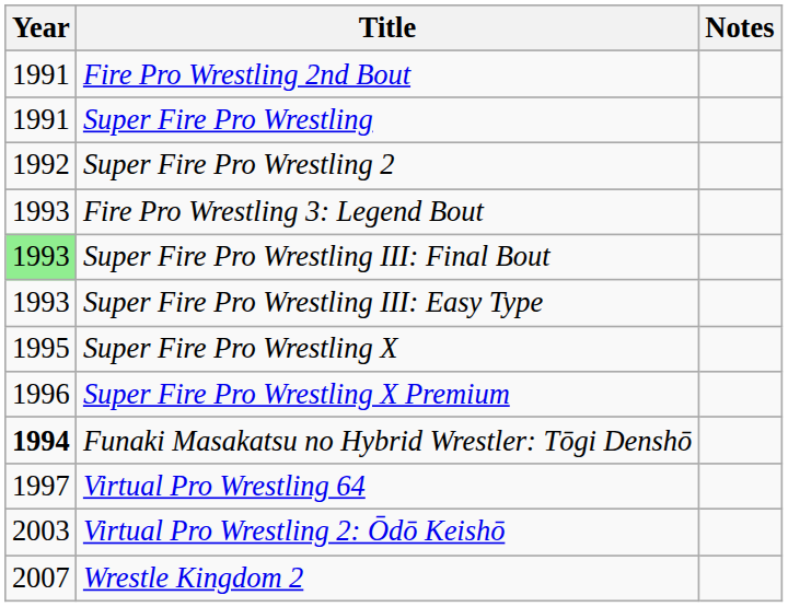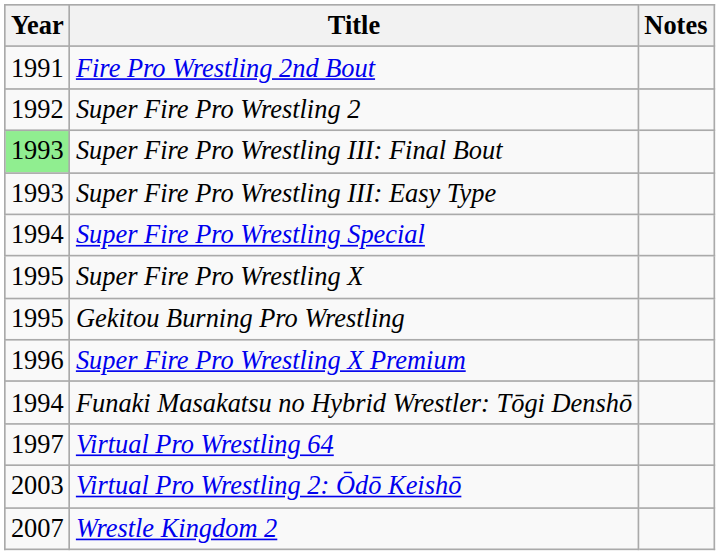- row: 1991 | Super Fire Pro Wrestling
- row: 1993 | Fire Pro Wrestling 3: Legend Bout
+ row: 1994 | Super Fire Pro Wrestling Special
+ row: 1995 | Gekitou Burning Pro Wrestling
Funaki Masakatsu no Hybrid Wrestler: Tōgi Denshō | Year: bold -> normal
